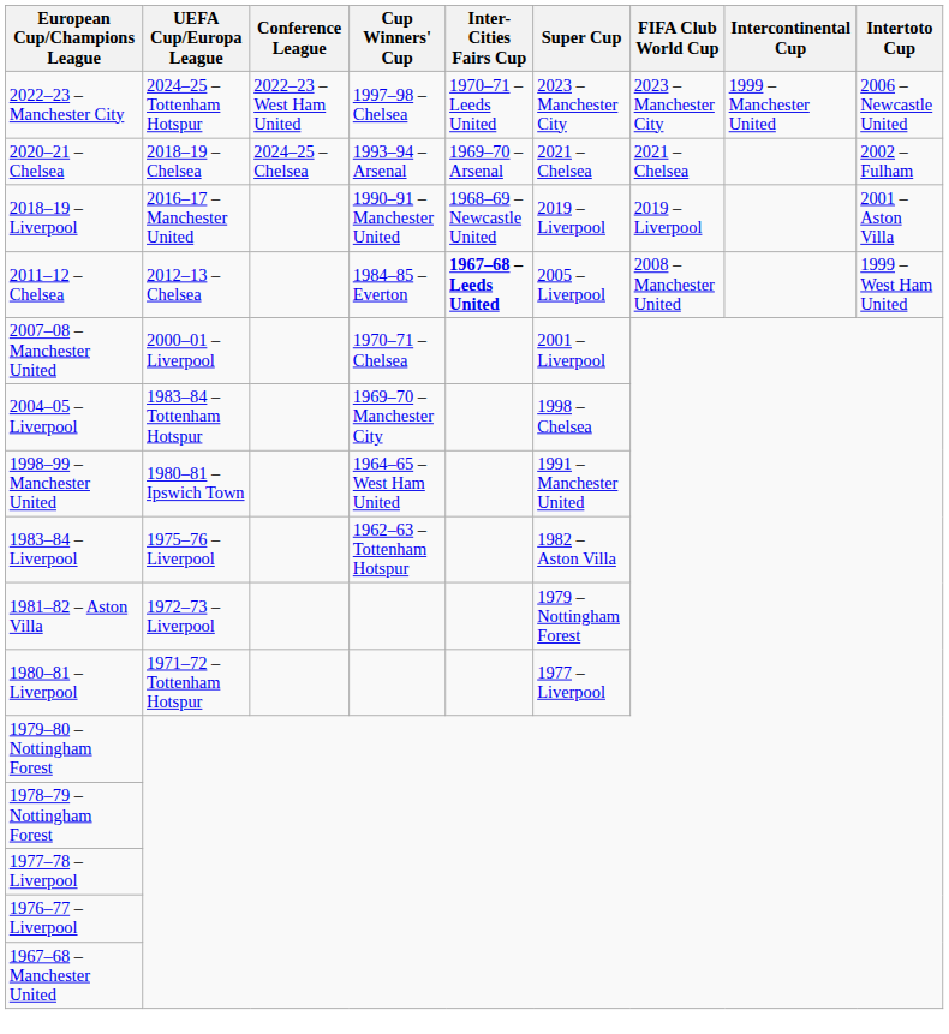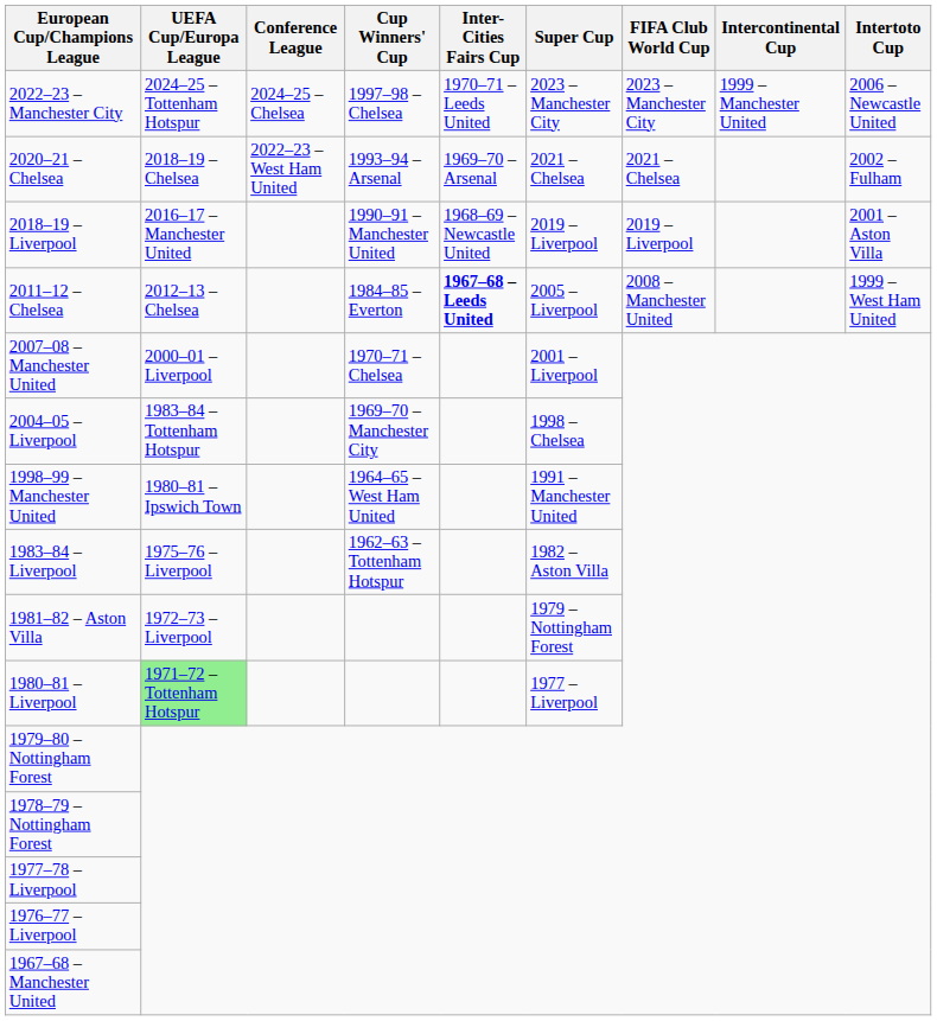2022–23 – Manchester City | Conference League: 2022–23 – West Ham United -> 2024–25 – Chelsea
2020–21 – Chelsea | Conference League: 2024–25 – Chelsea -> 2022–23 – West Ham United
1980–81 – Liverpool | UEFA Cup/Europa League: no background -> lightgreen background
